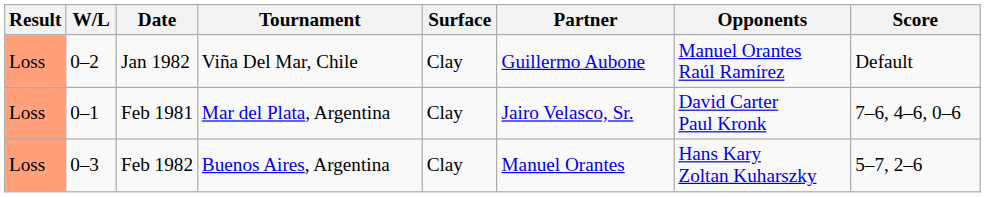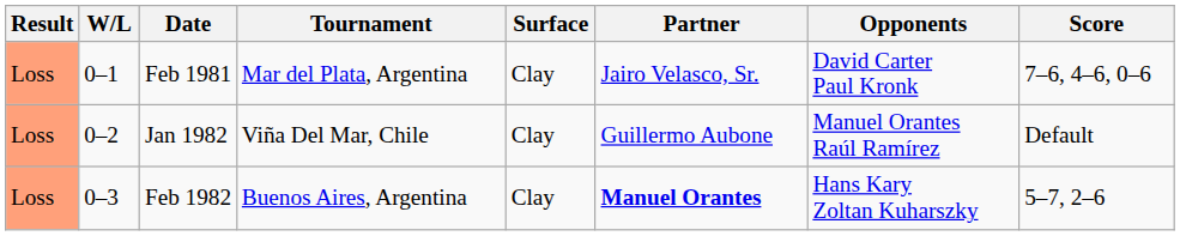rows swapped: Feb 1981 <-> Jan 1982
Feb 1982 | Partner: normal -> bold
